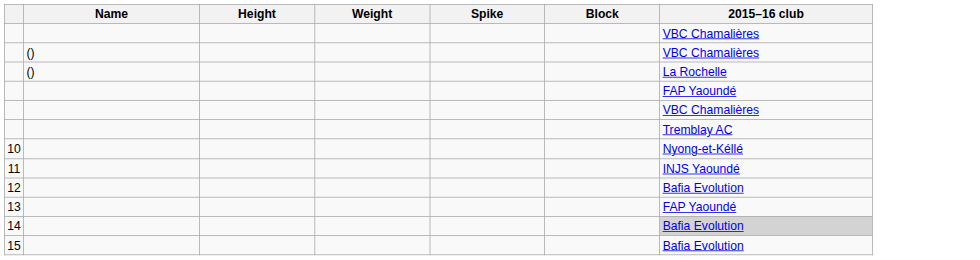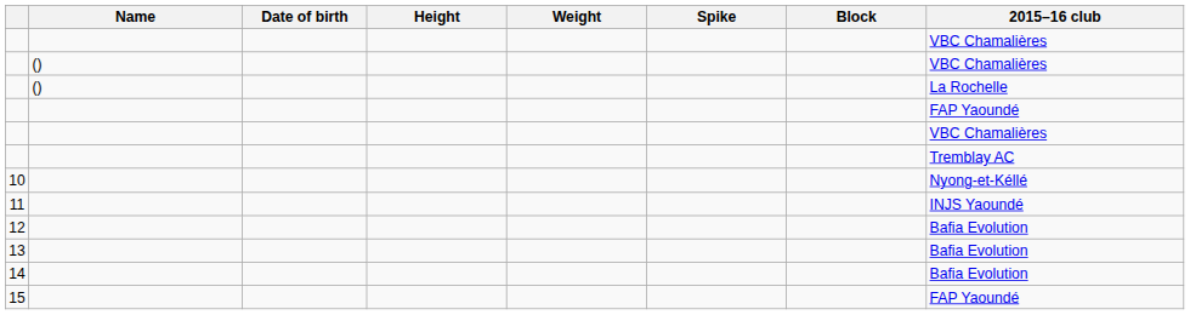+ column: Date of birth
13 | 2015–16 club: FAP Yaoundé -> Bafia Evolution
14 | 2015–16 club: lightgrey background -> no background
15 | 2015–16 club: Bafia Evolution -> FAP Yaoundé
